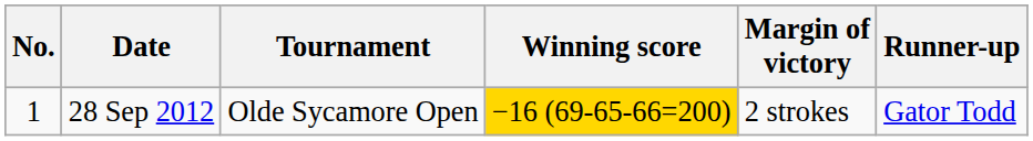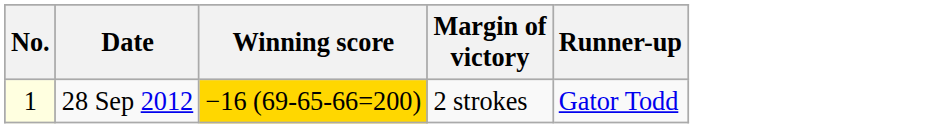- column: Tournament | Olde Sycamore Open
28 Sep 2012 | No.: no background -> lightyellow background
